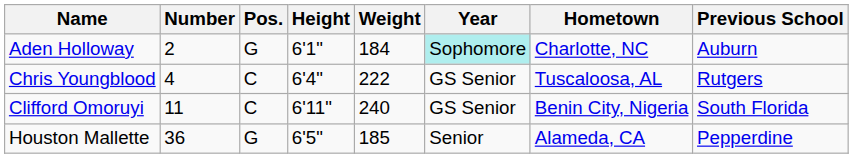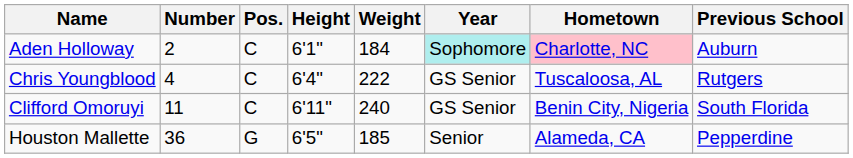Aden Holloway | Pos.: G -> C
Aden Holloway | Hometown: no background -> pink background
